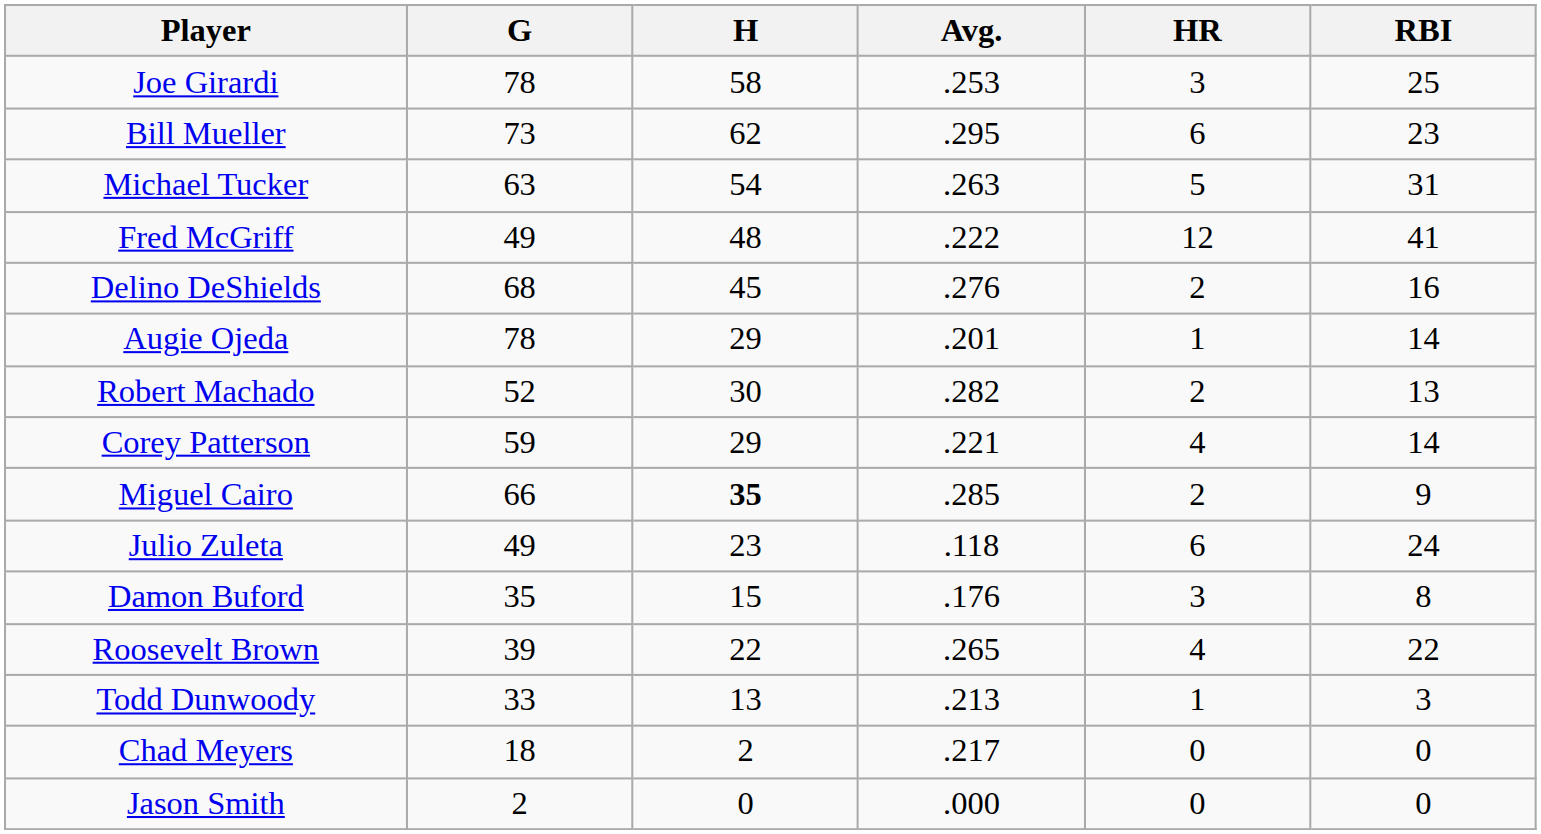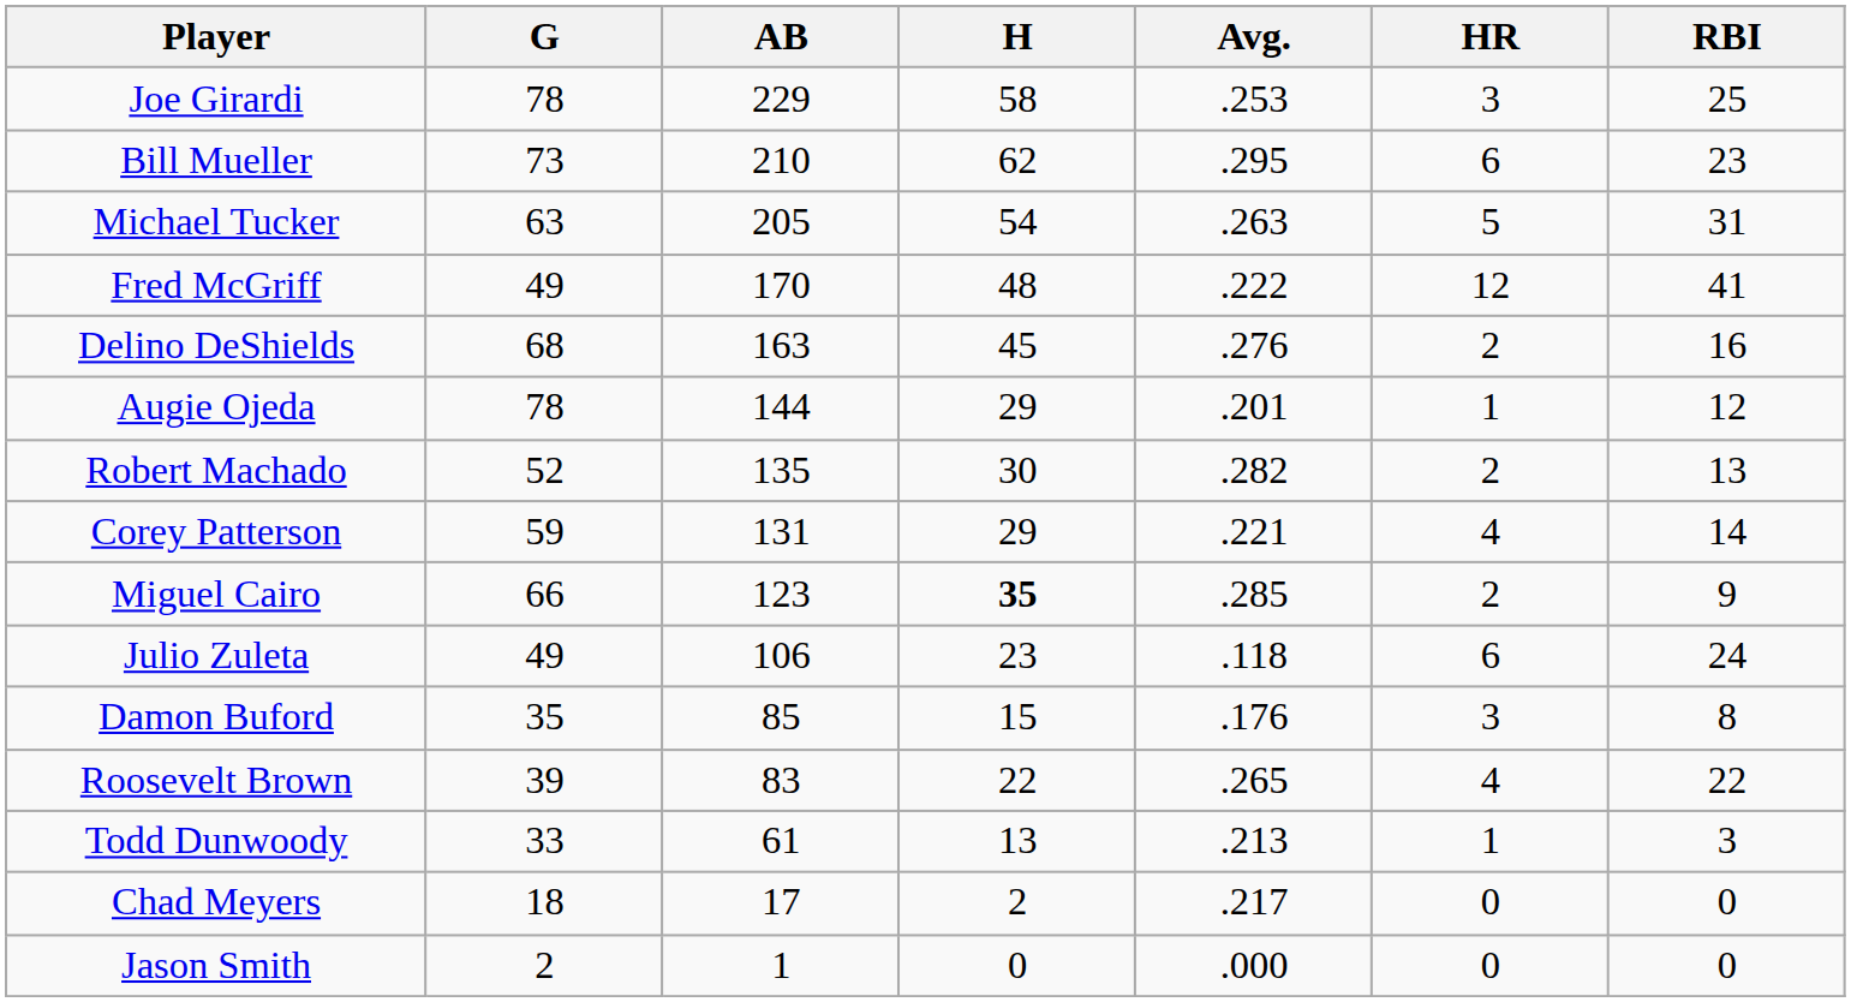+ column: AB | 229 | 210 | 205 | 170 | 163 | 144 | 135 | 131 | 123 | 106 | 85 | 83 | 61 | 17 | 1
Augie Ojeda | RBI: 14 -> 12
